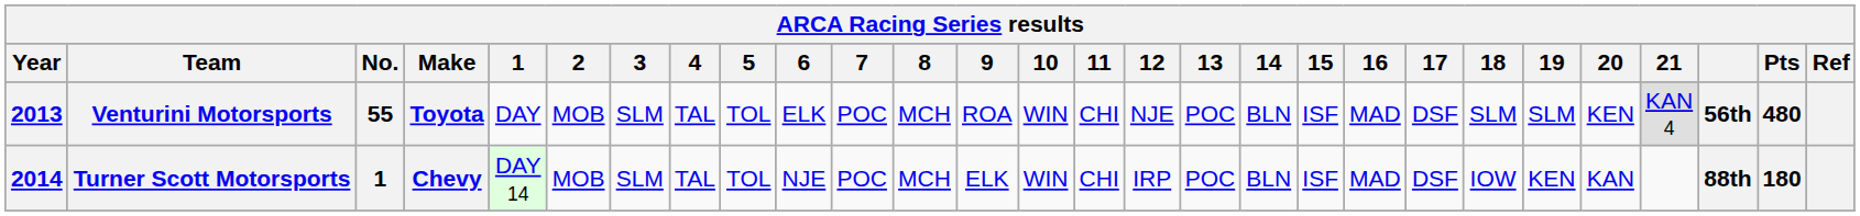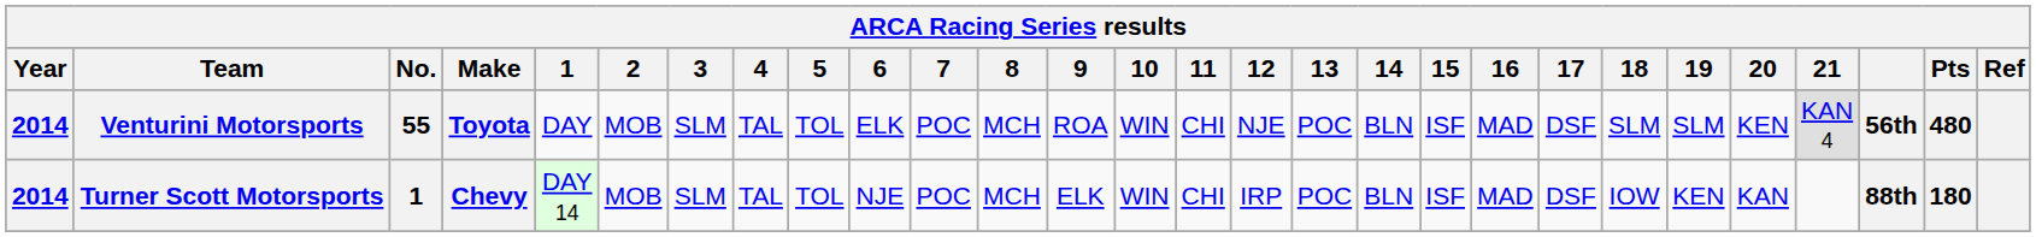Venturini Motorsports | Year: 2013 -> 2014
